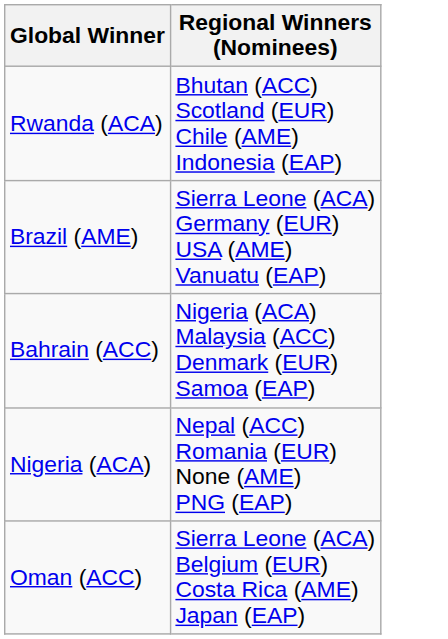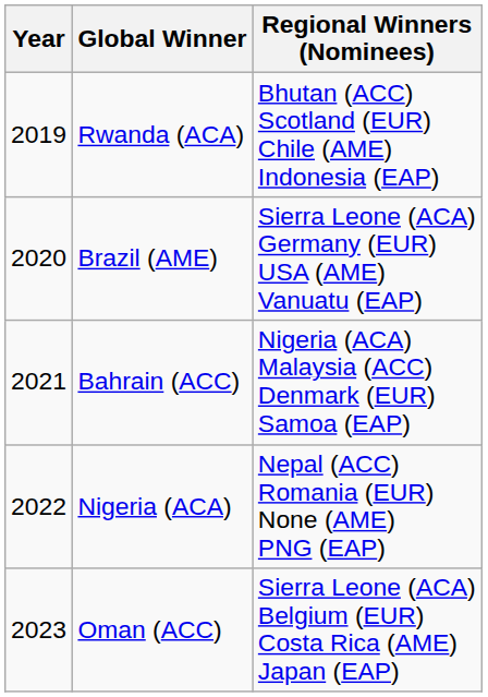+ column: Year | 2019 | 2020 | 2021 | 2022 | 2023
